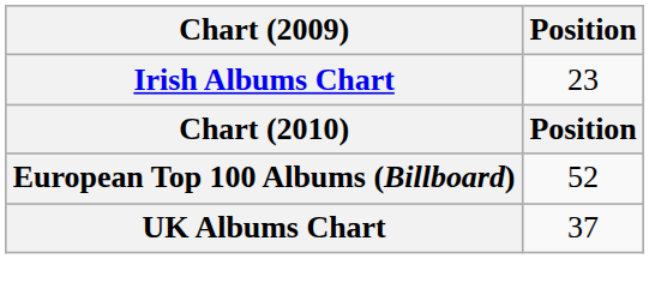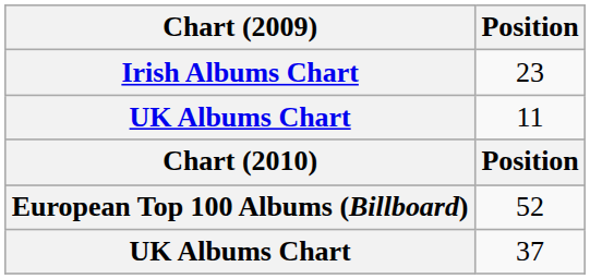+ row: UK Albums Chart | 11
